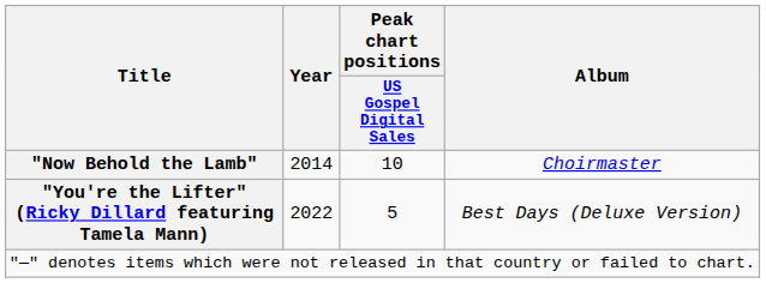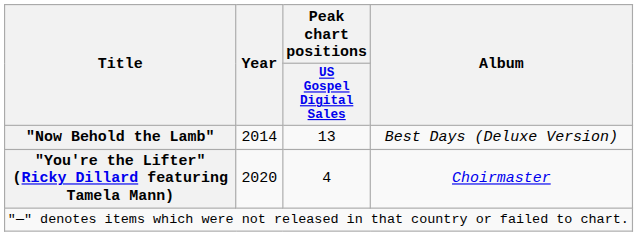"Now Behold the Lamb" | Peak chart positions / US Gospel Digital Sales: 10 -> 13
"Now Behold the Lamb" | Album: Choirmaster -> Best Days (Deluxe Version)
"You're the Lifter" (Ricky Dillard featuring Tamela Mann) | Year: 2022 -> 2020
"You're the Lifter" (Ricky Dillard featuring Tamela Mann) | Peak chart positions / US Gospel Digital Sales: 5 -> 4
"You're the Lifter" (Ricky Dillard featuring Tamela Mann) | Album: Best Days (Deluxe Version) -> Choirmaster
